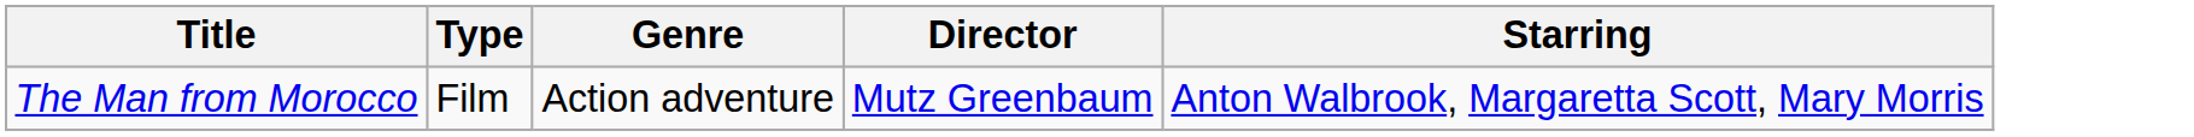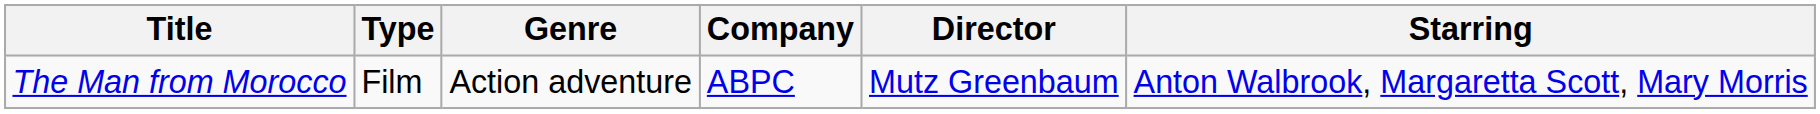+ column: Company | ABPC
